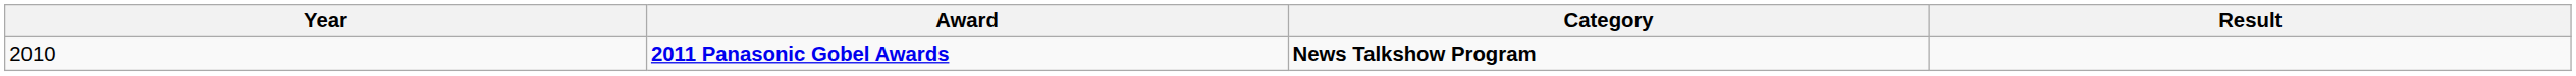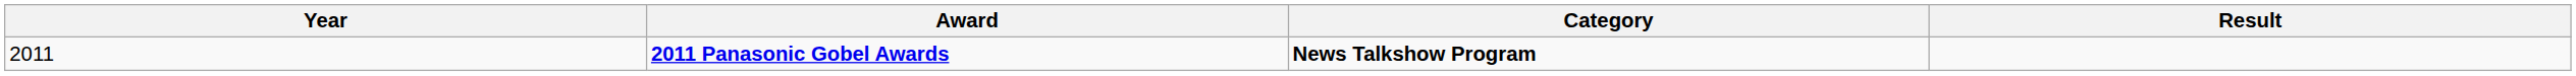2011 Panasonic Gobel Awards | Year: 2010 -> 2011
